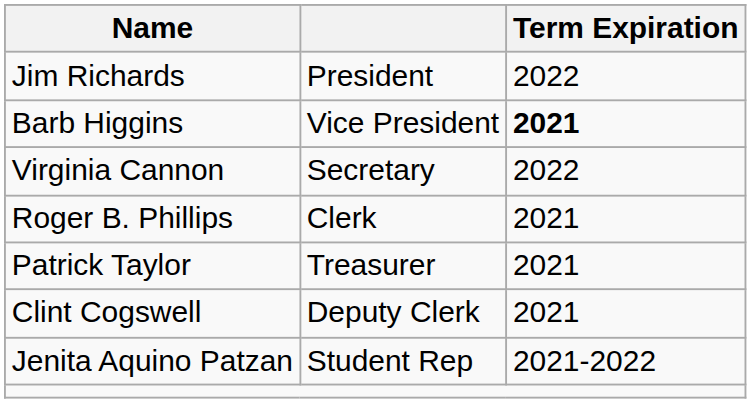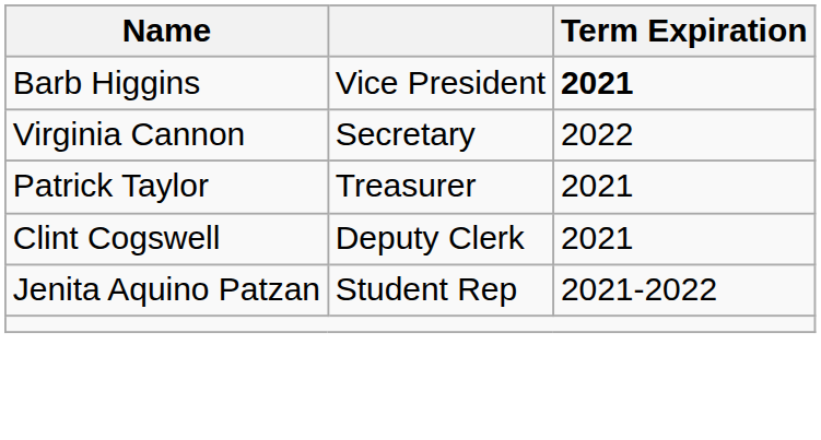- row: Jim Richards | President | 2022
- row: Roger B. Phillips | Clerk | 2021
